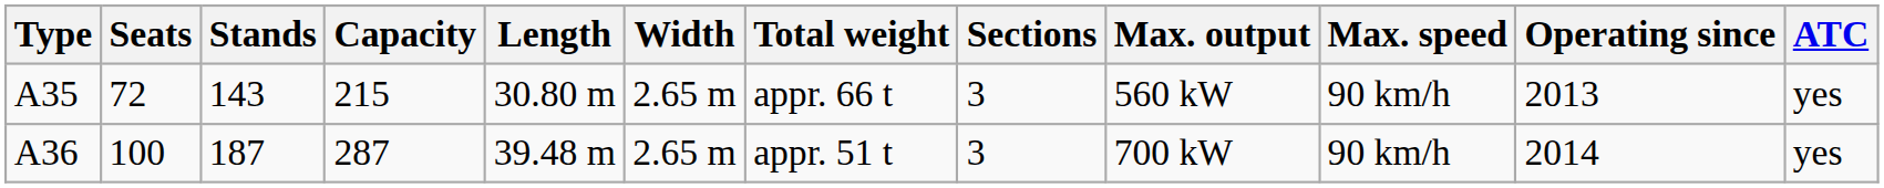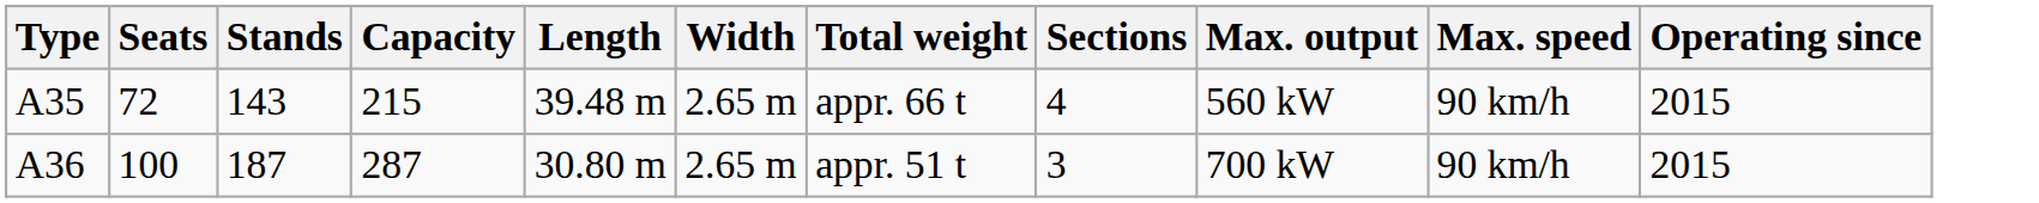- column: ATC | yes | yes
A35 | Length: 30.80 m -> 39.48 m
A35 | Sections: 3 -> 4
A35 | Operating since: 2013 -> 2015
A36 | Length: 39.48 m -> 30.80 m
A36 | Operating since: 2014 -> 2015
